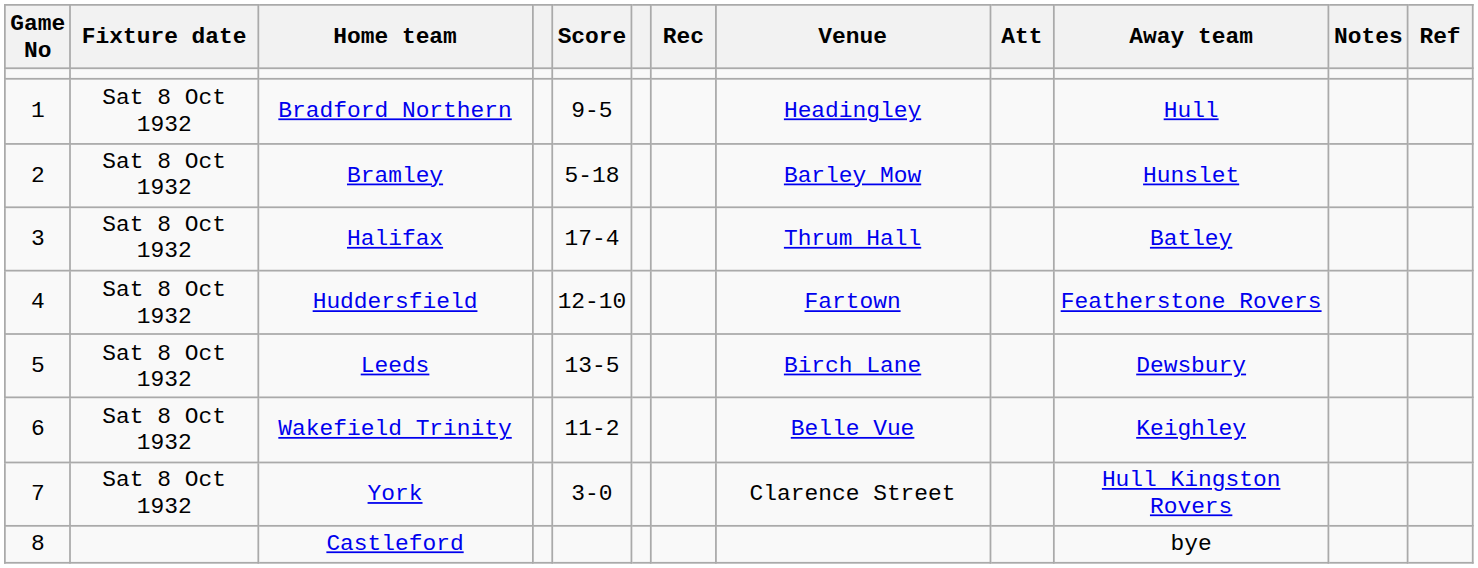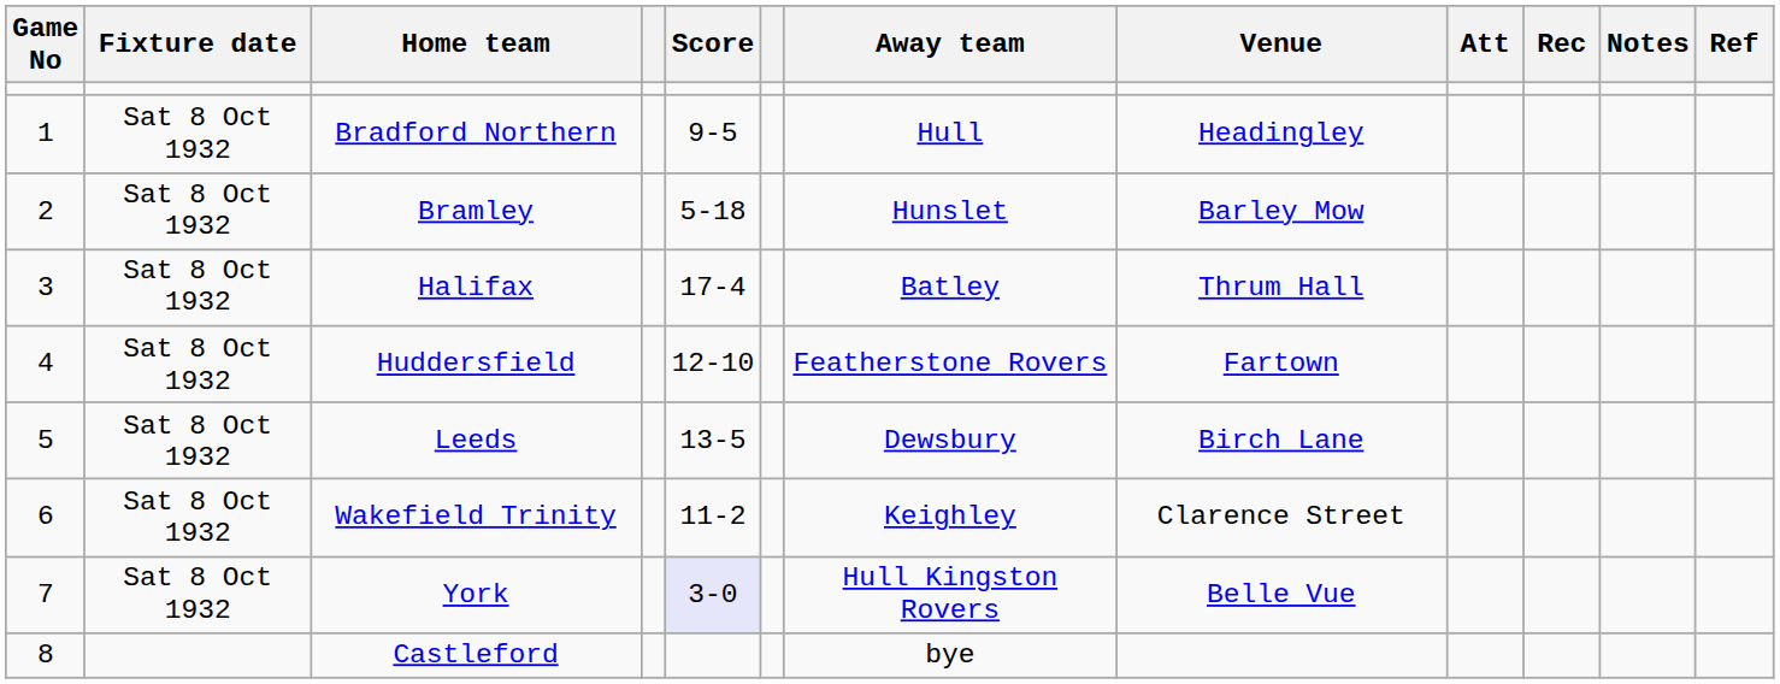columns swapped: Away team <-> Rec
Wakefield Trinity | Venue: Belle Vue -> Clarence Street
York | Score: no background -> lavender background
York | Venue: Clarence Street -> Belle Vue
